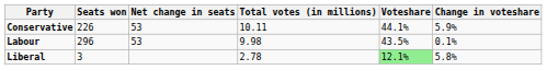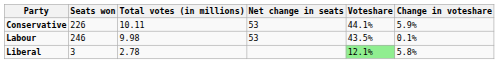columns swapped: Net change in seats <-> Total votes (in millions)
Labour | Seats won: 296 -> 246
